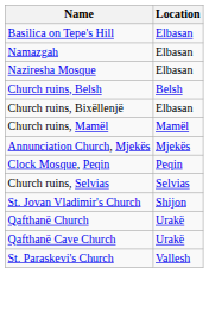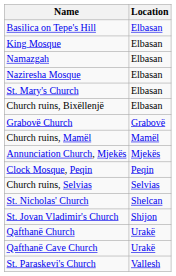+ row: King Mosque | Elbasan
+ row: St. Mary's Church | Elbasan
- row: Church ruins, Belsh | Belsh
+ row: Grabovë Church | Grabovë
+ row: St. Nicholas' Church | Shelcan
